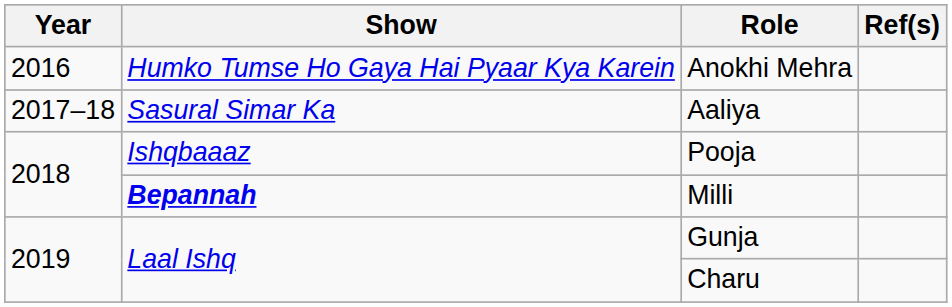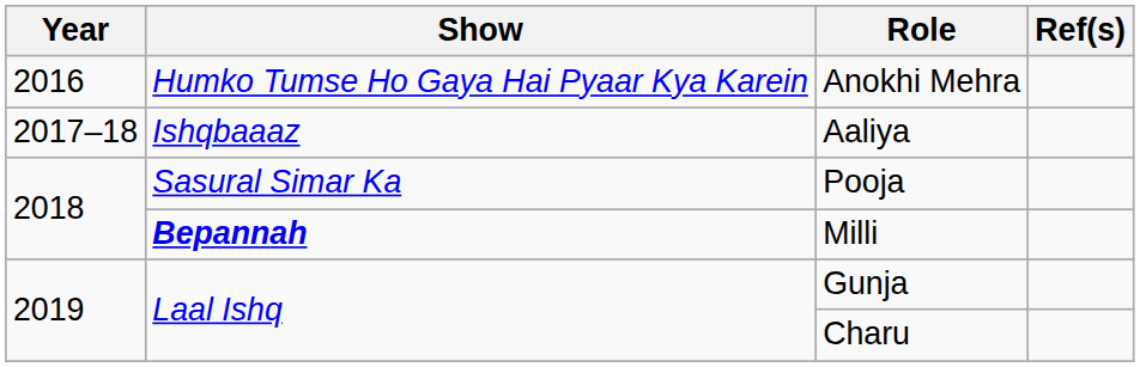Aaliya | Show: Sasural Simar Ka -> Ishqbaaaz
Pooja | Show: Ishqbaaaz -> Sasural Simar Ka
